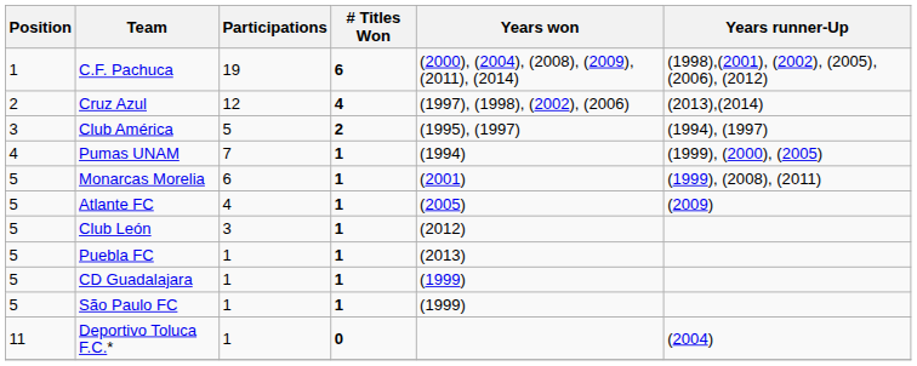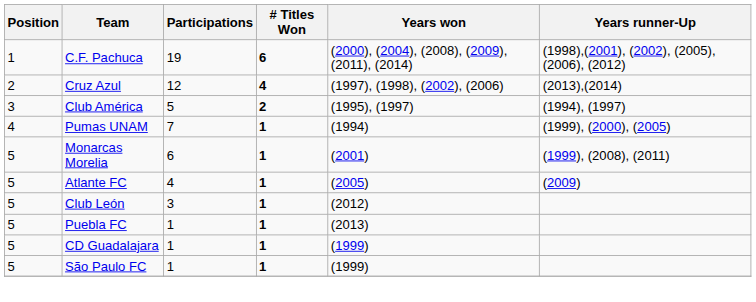- row: 11 | Deportivo Toluca F.C.* | 1 | 0 | (2004)
